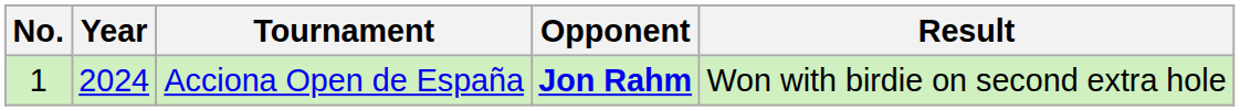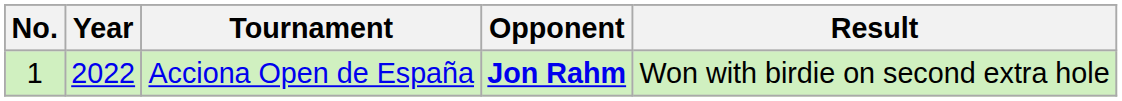Acciona Open de España | Year: 2024 -> 2022
